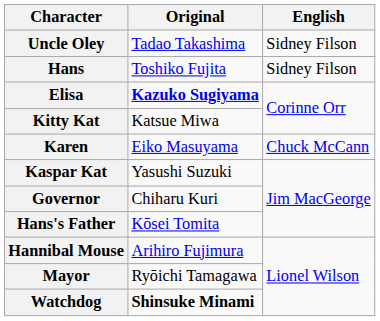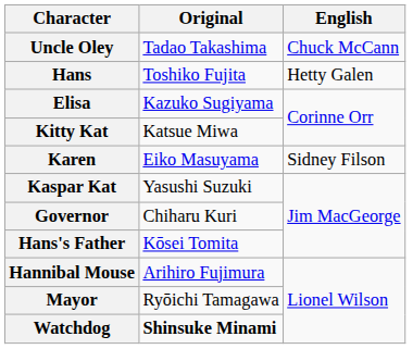Uncle Oley | English: Sidney Filson -> Chuck McCann
Hans | English: Sidney Filson -> Hetty Galen
Elisa | Original: bold -> normal
Karen | English: Chuck McCann -> Sidney Filson
